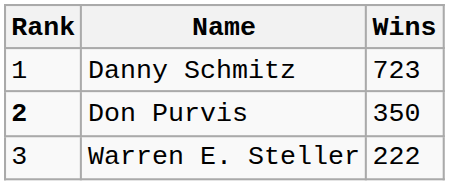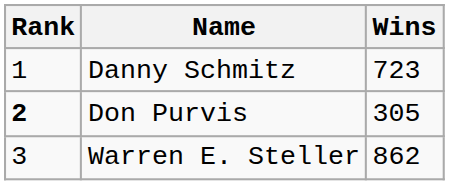Don Purvis | Wins: 350 -> 305
Warren E. Steller | Wins: 222 -> 862
